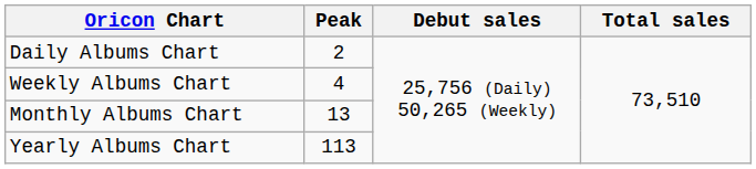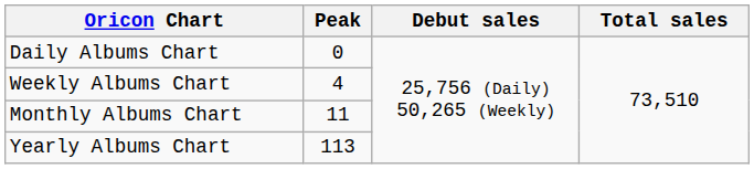Daily Albums Chart | Peak: 2 -> 0
Monthly Albums Chart | Peak: 13 -> 11
